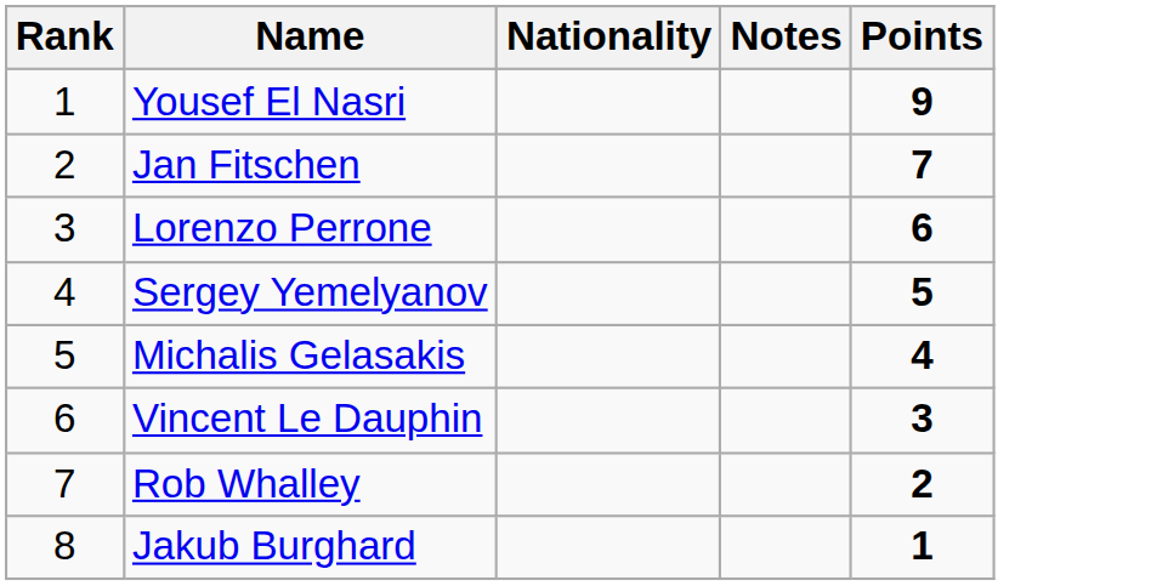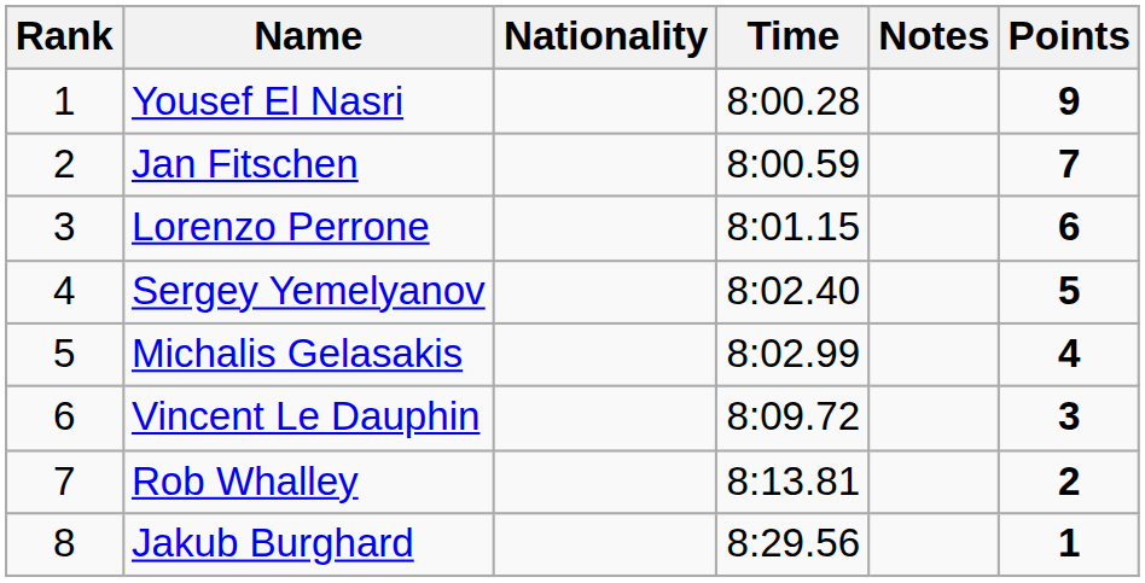+ column: Time | 8:00.28 | 8:00.59 | 8:01.15 | 8:02.40 | 8:02.99 | 8:09.72 | 8:13.81 | 8:29.56
